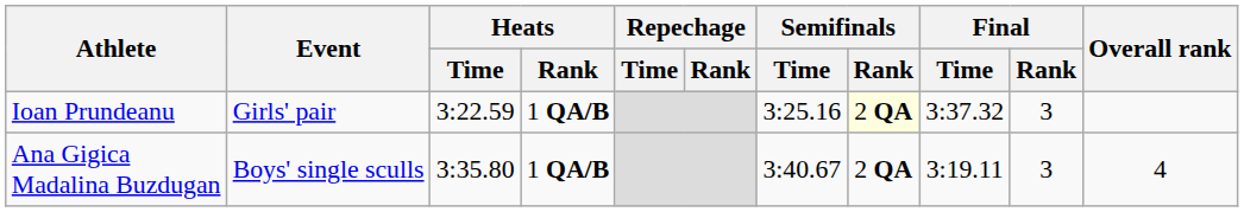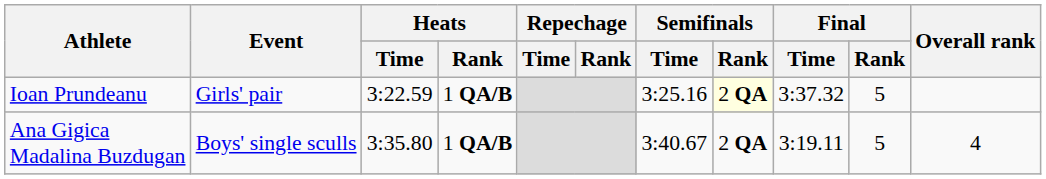Ioan Prundeanu | Final / Rank: 3 -> 5
Ana Gigica Madalina Buzdugan | Final / Rank: 3 -> 5
